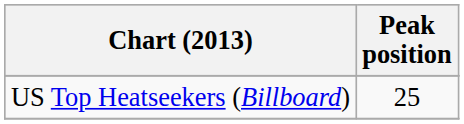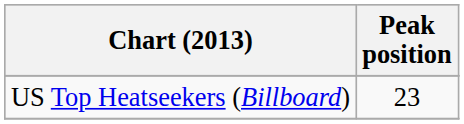US Top Heatseekers (Billboard) | Peak position: 25 -> 23
